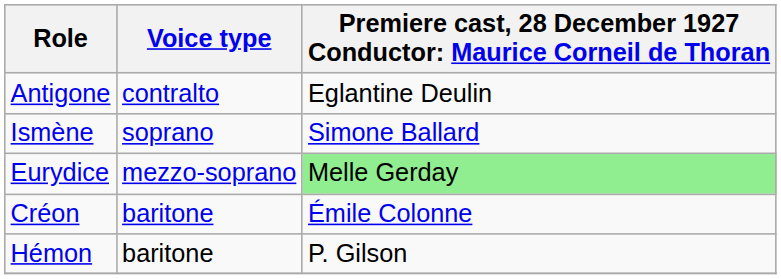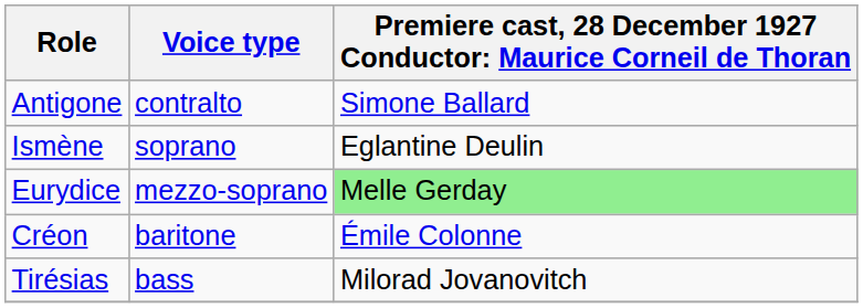Antigone | column 3: Eglantine Deulin -> Simone Ballard
Ismène | column 3: Simone Ballard -> Eglantine Deulin
- row: Hémon | baritone | P. Gilson
+ row: Tirésias | bass | Milorad Jovanovitch
